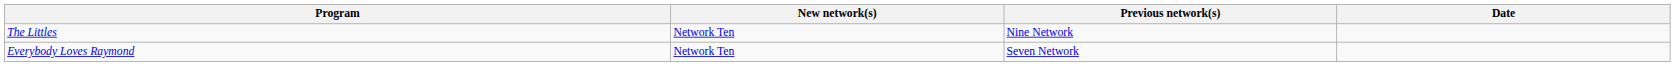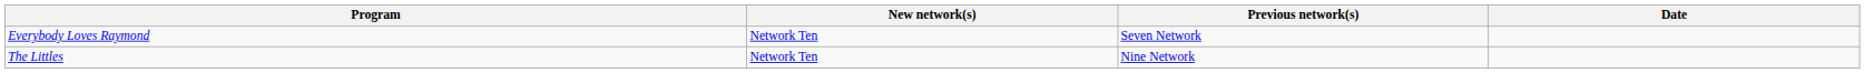rows swapped: The Littles <-> Everybody Loves Raymond
